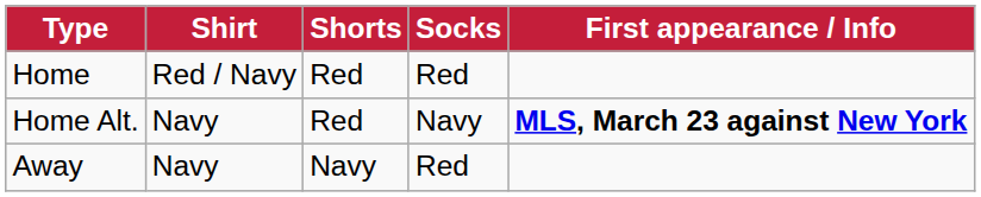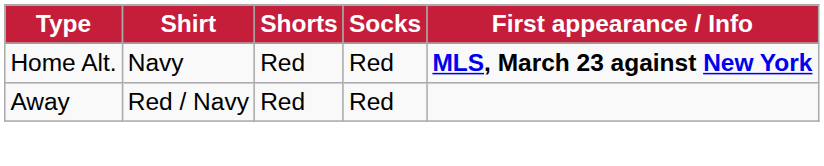- row: Home | Red / Navy | Red | Red
Home Alt. | Socks: Navy -> Red
Away | Shirt: Navy -> Red / Navy
Away | Shorts: Navy -> Red
